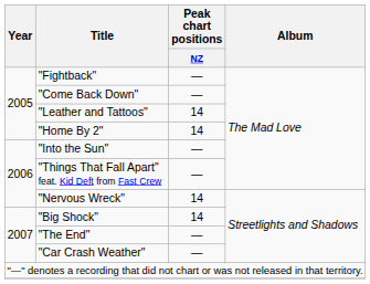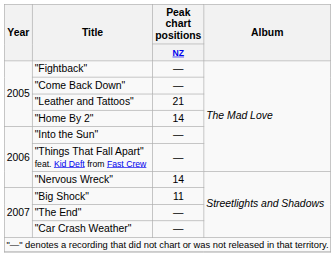"Leather and Tattoos" | Peak chart positions / NZ: 14 -> 21
"Big Shock" | Peak chart positions / NZ: 14 -> 11
